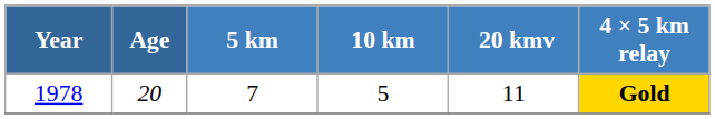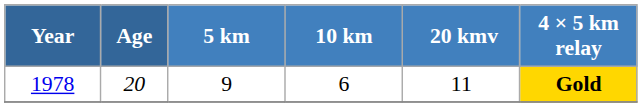1978 | 5 km: 7 -> 9
1978 | 10 km: 5 -> 6
